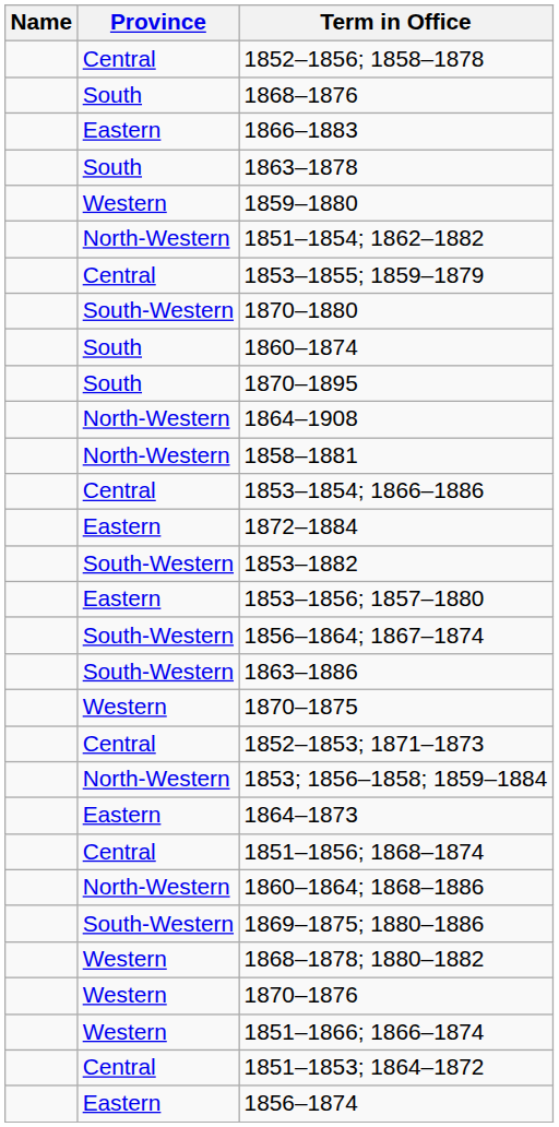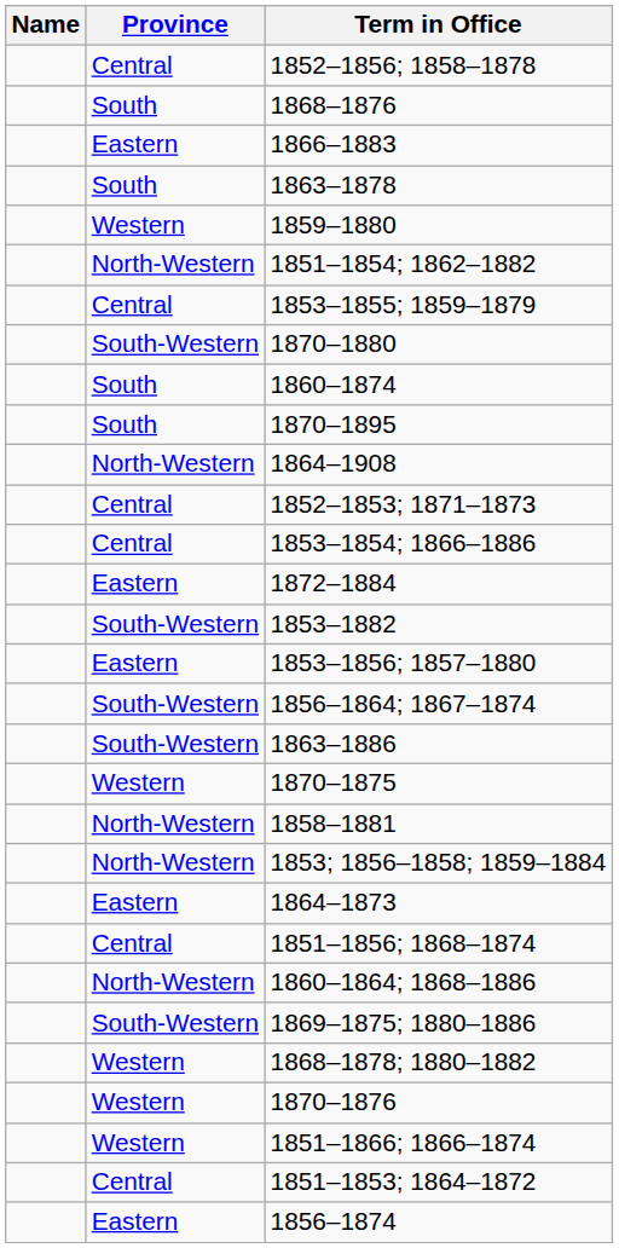rows swapped: 1858–1881 <-> 1852–1853; 1871–1873
